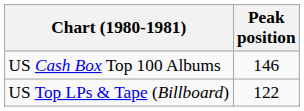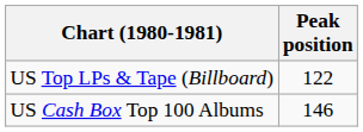rows swapped: US Top LPs & Tape (Billboard) <-> US Cash Box Top 100 Albums
